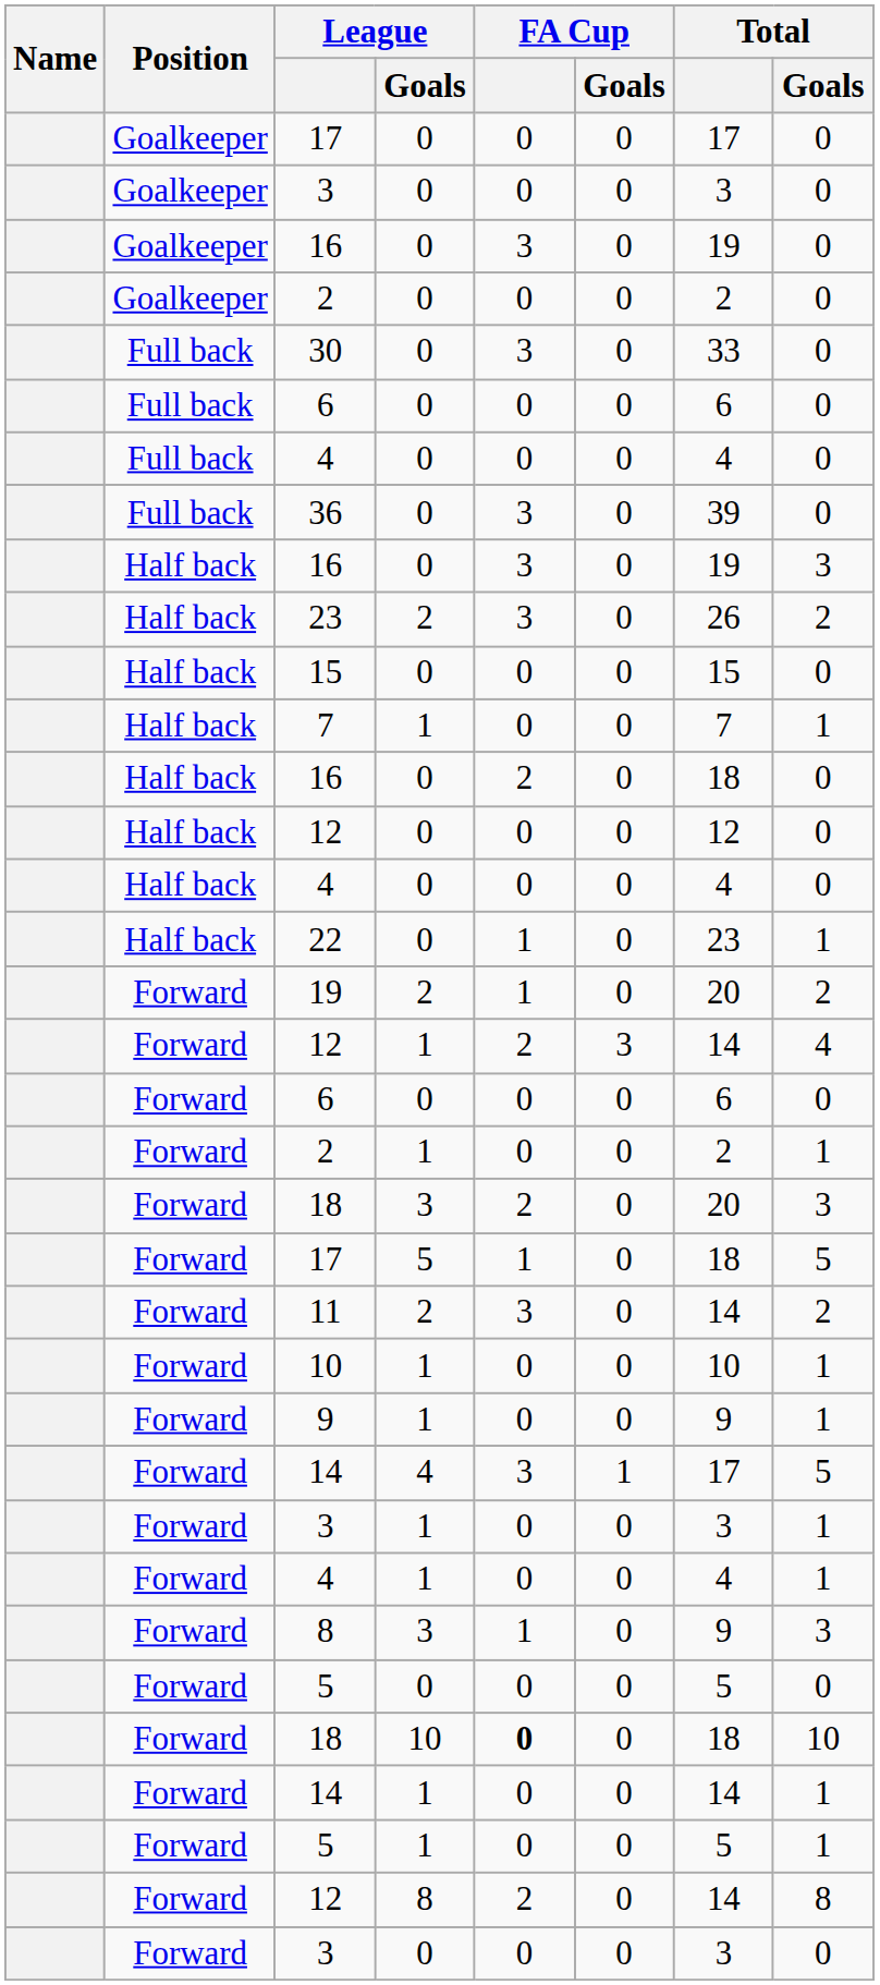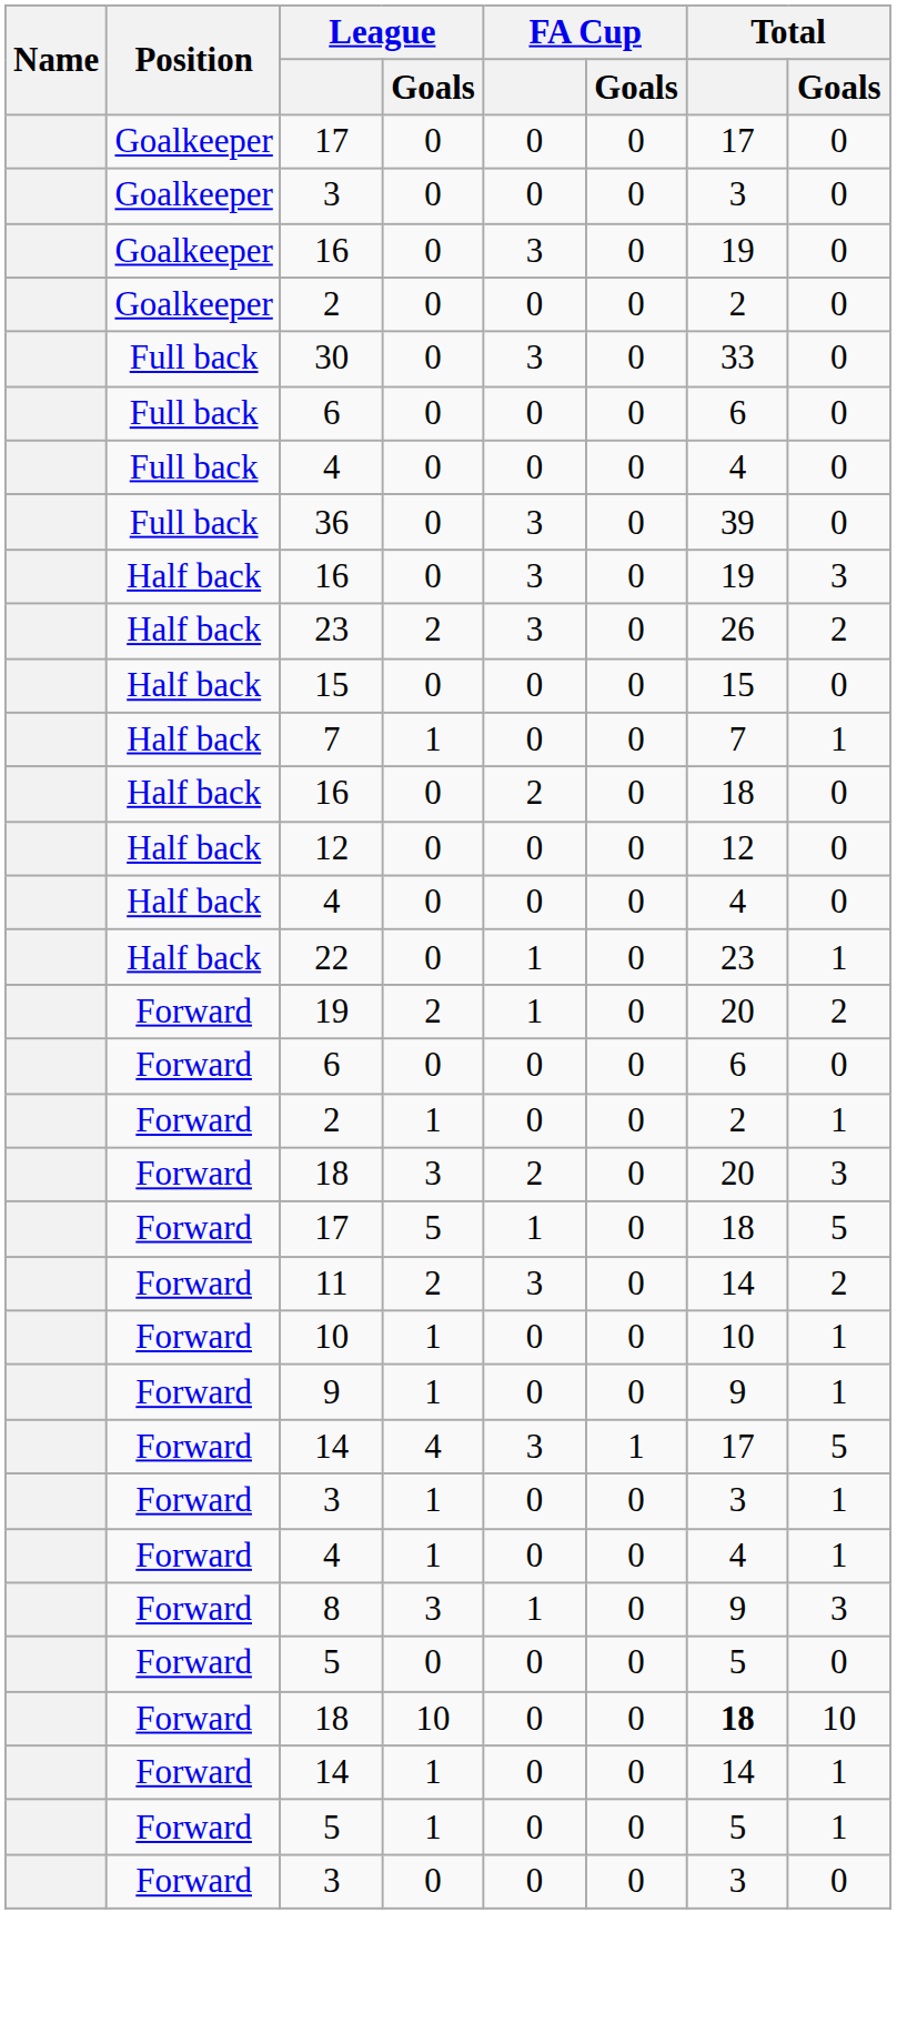- row: Forward | 12 | 1 | 2 | 3 | 14 | 4
18 / 10 | FA Cup: bold -> normal
18 / 10 | Total: normal -> bold
- row: Forward | 12 | 8 | 2 | 0 | 14 | 8
